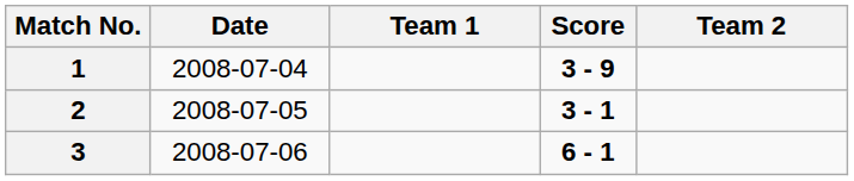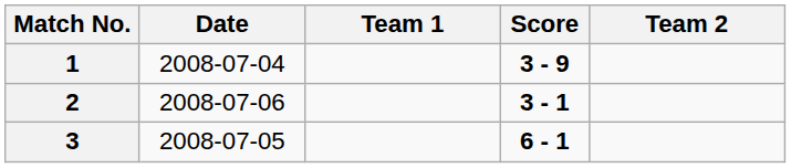2 | Date: 2008-07-05 -> 2008-07-06
3 | Date: 2008-07-06 -> 2008-07-05
